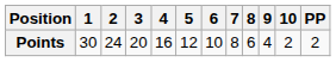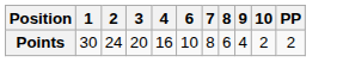- column: 5 | 12
